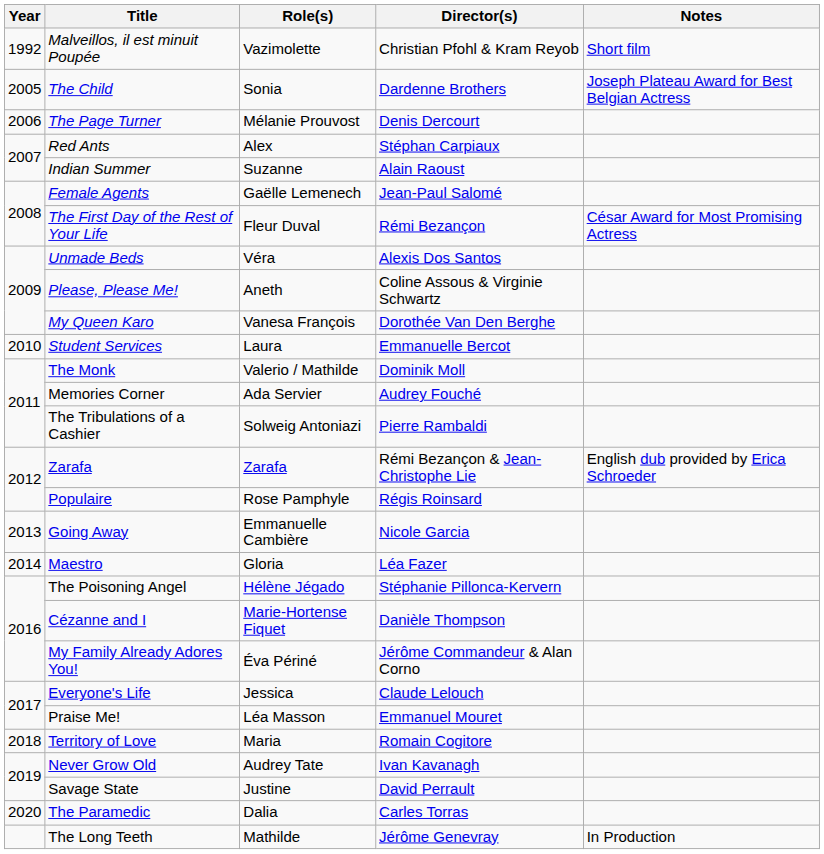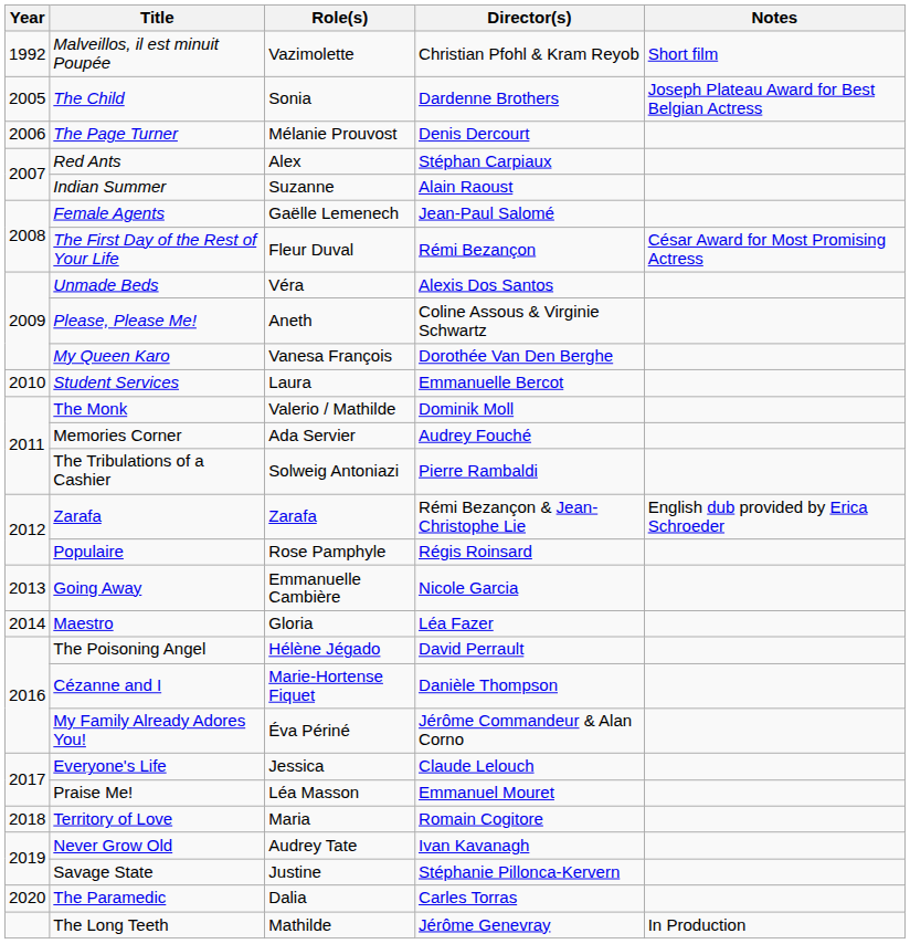The Poisoning Angel | Director(s): Stéphanie Pillonca-Kervern -> David Perrault
Savage State | Director(s): David Perrault -> Stéphanie Pillonca-Kervern
